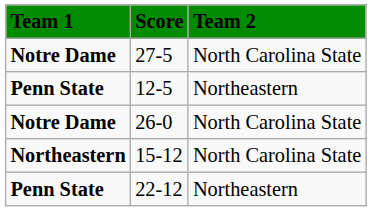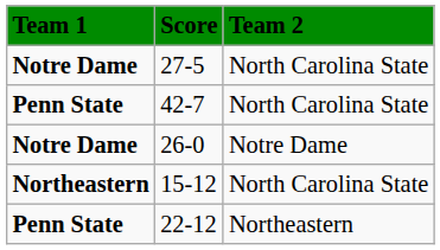- row: Penn State | 12-5 | Northeastern
+ row: Penn State | 42-7 | North Carolina State
26-0 | Team 2: North Carolina State -> Notre Dame
